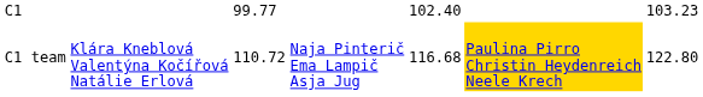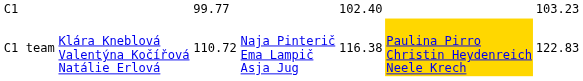C1 team | column 5: 116.68 -> 116.38
C1 team | column 7: 122.80 -> 122.83
